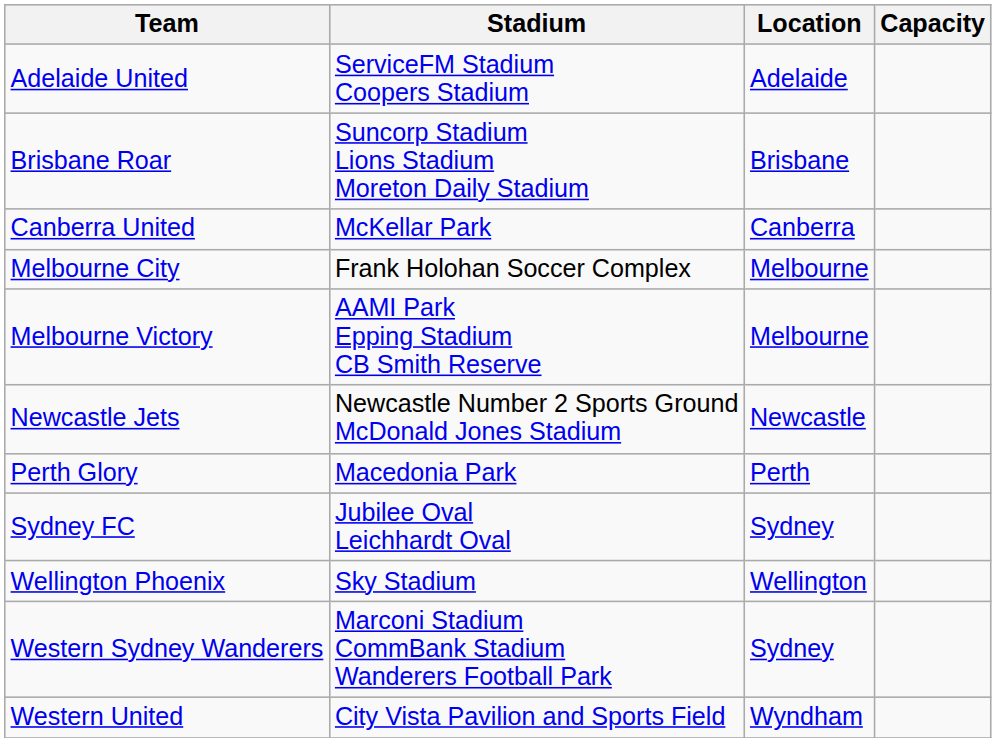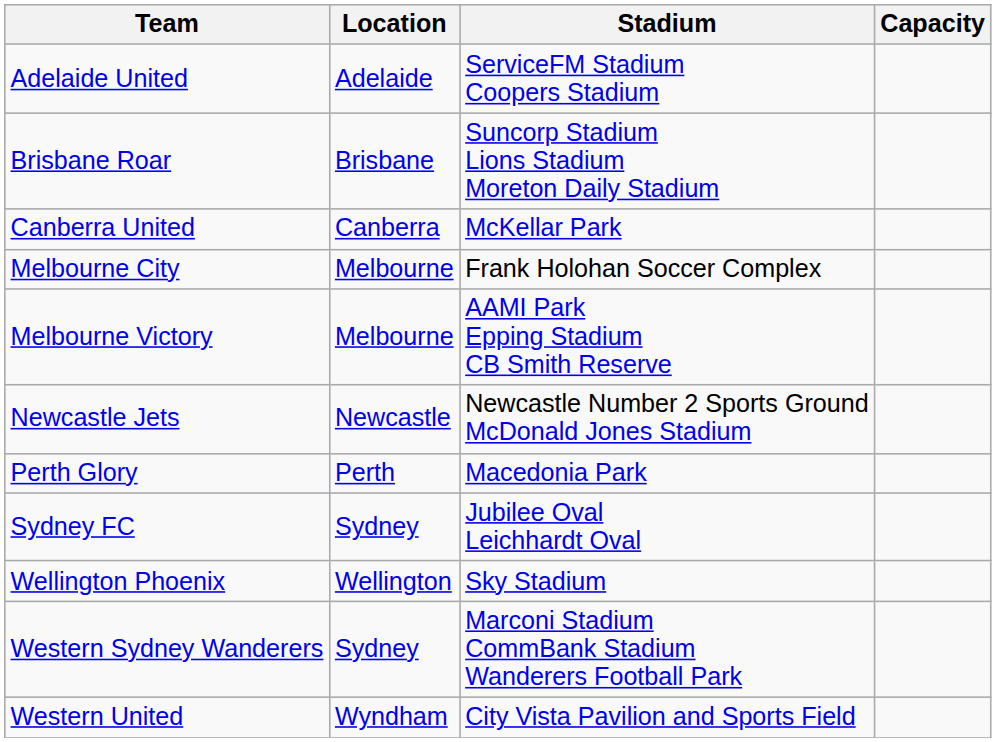columns swapped: Location <-> Stadium
